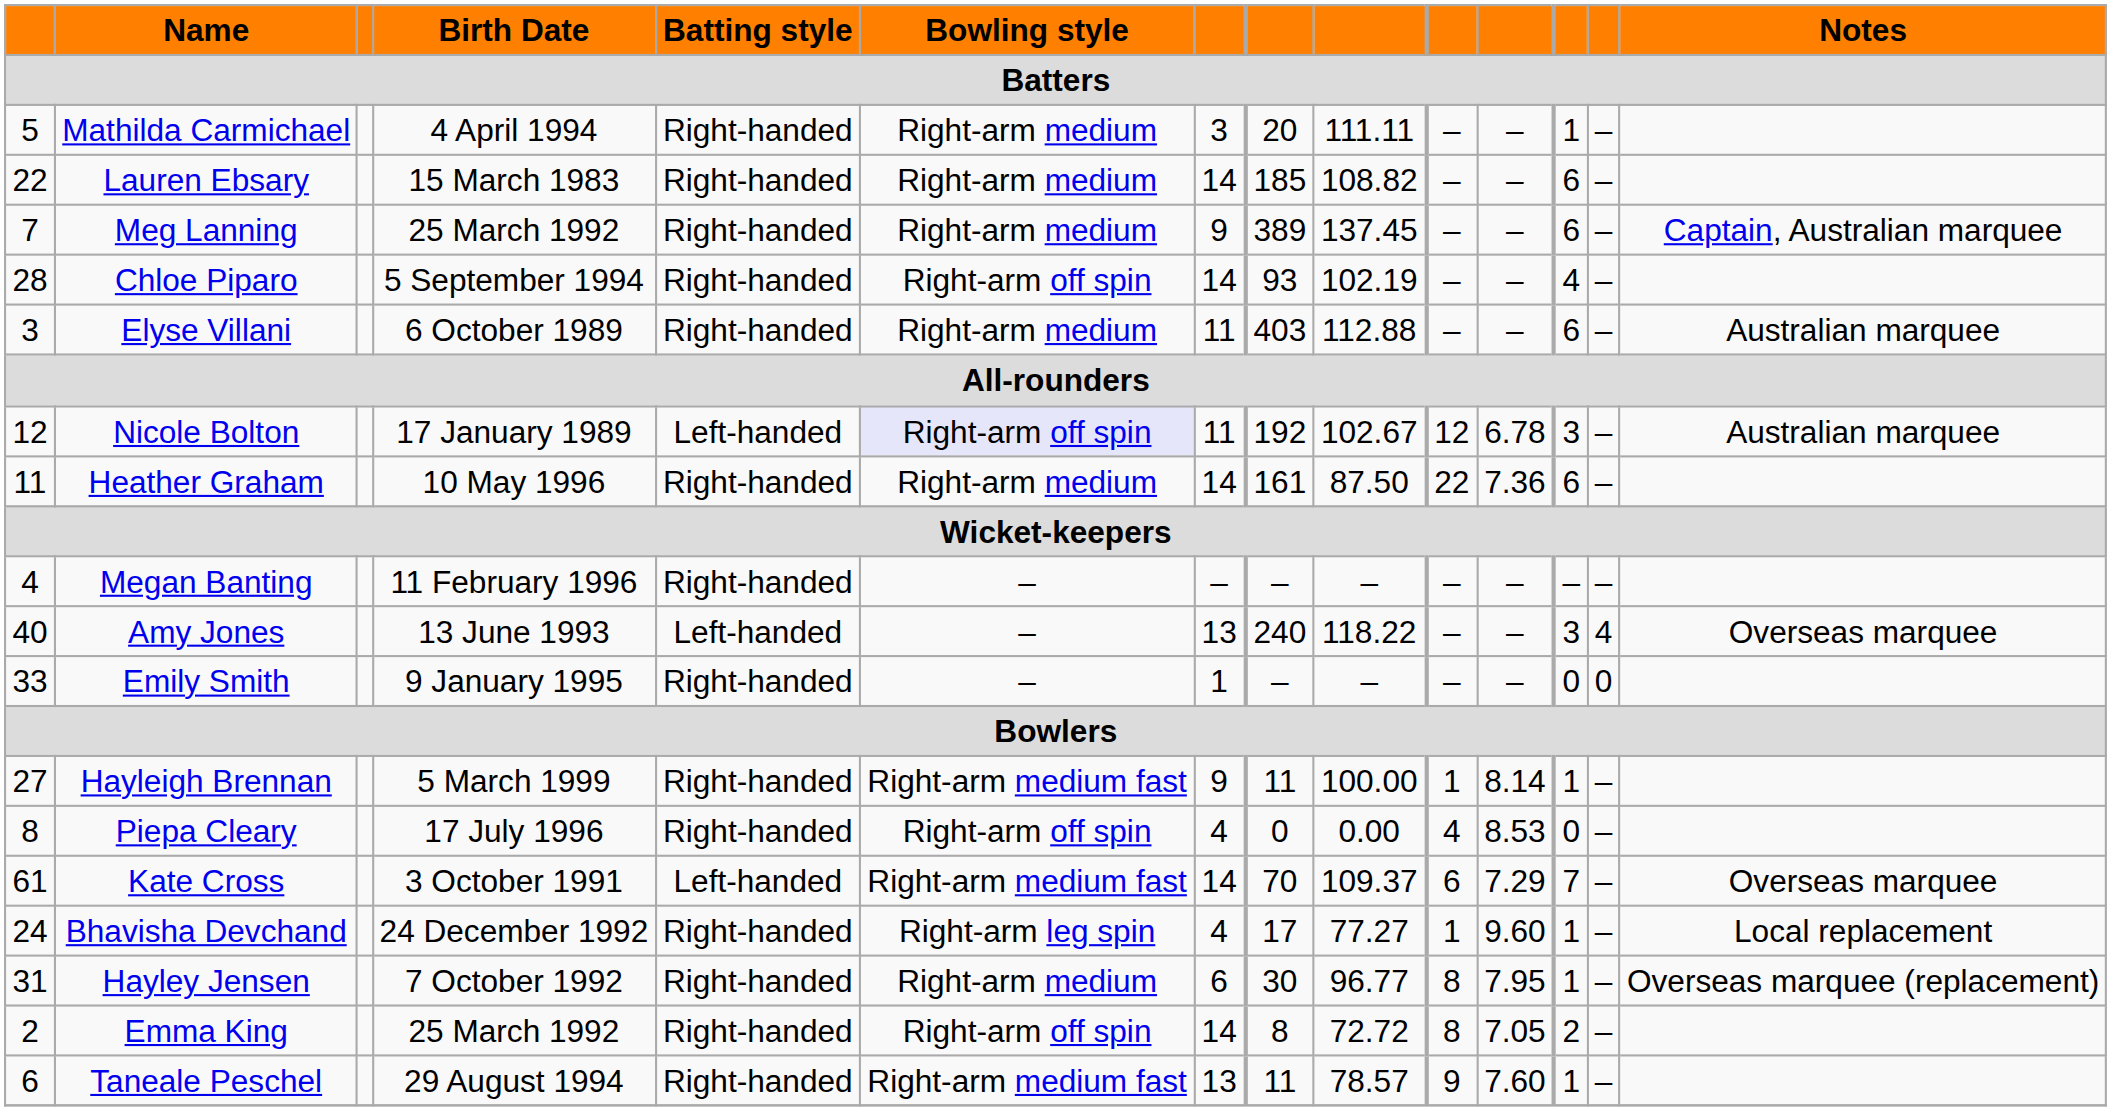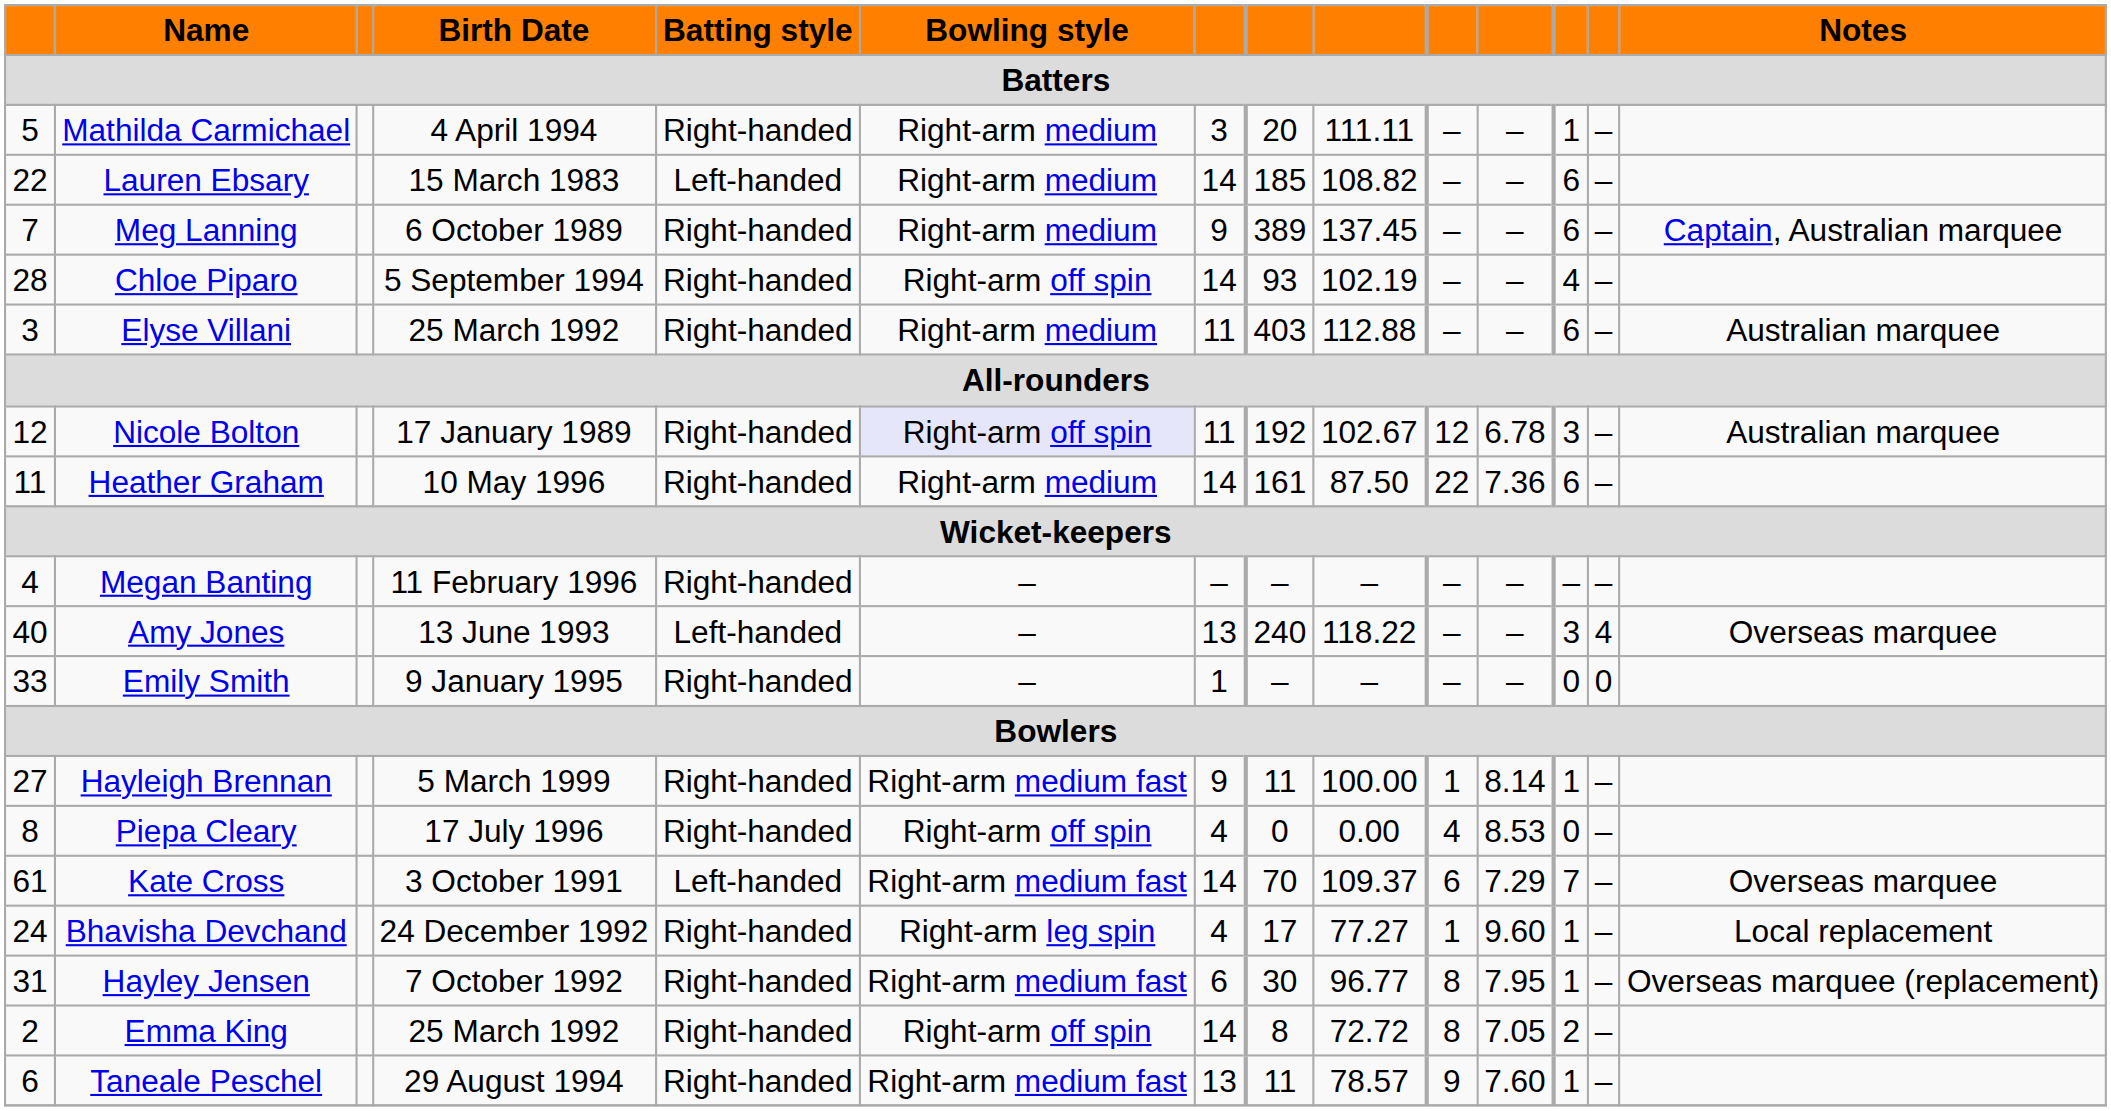Lauren Ebsary | Batting style: Right-handed -> Left-handed
Meg Lanning | Birth Date: 25 March 1992 -> 6 October 1989
Elyse Villani | Birth Date: 6 October 1989 -> 25 March 1992
Nicole Bolton | Batting style: Left-handed -> Right-handed
Hayley Jensen | Bowling style: Right-arm medium -> Right-arm medium fast
